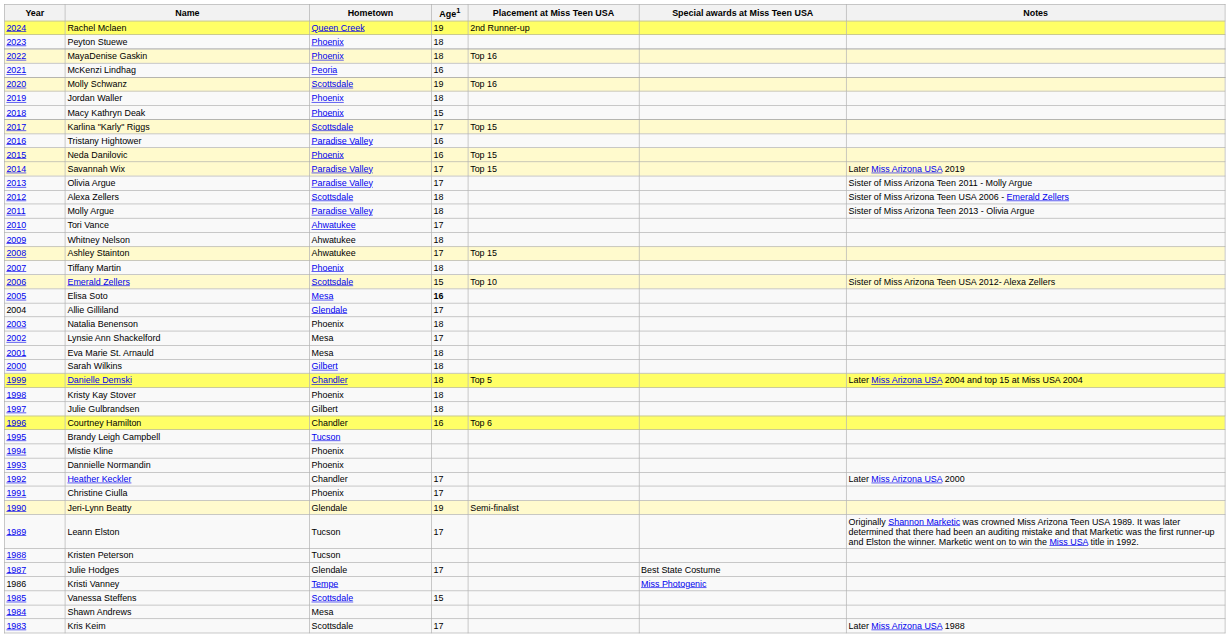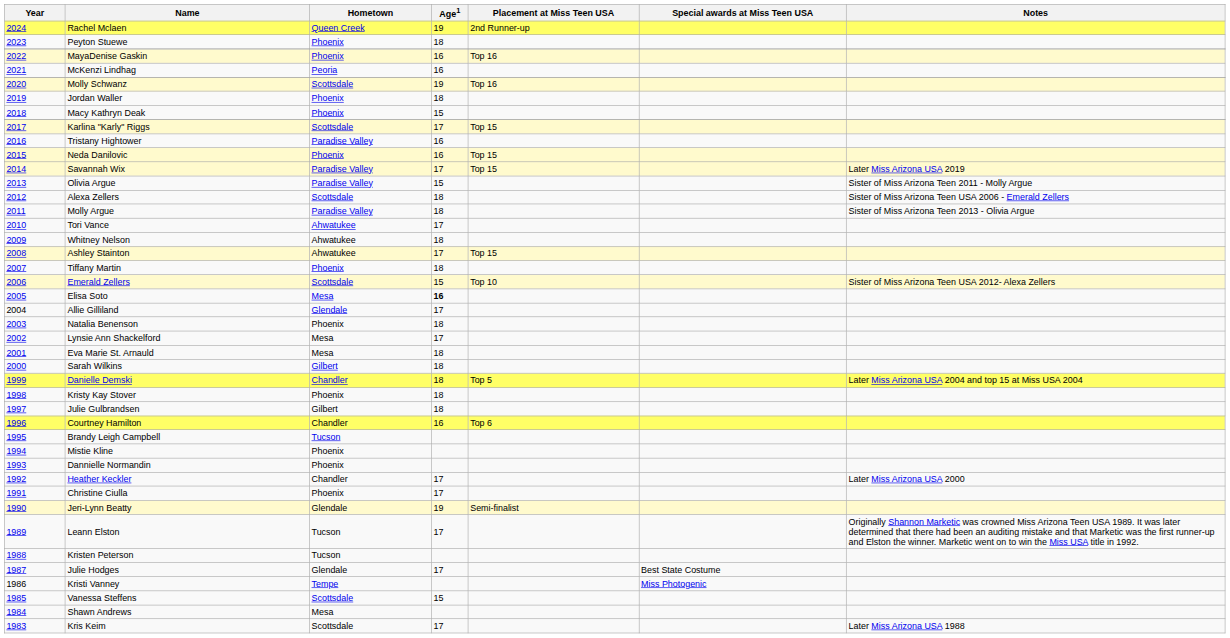MayaDenise Gaskin | Age1: 18 -> 16
Olivia Argue | Age1: 17 -> 15
